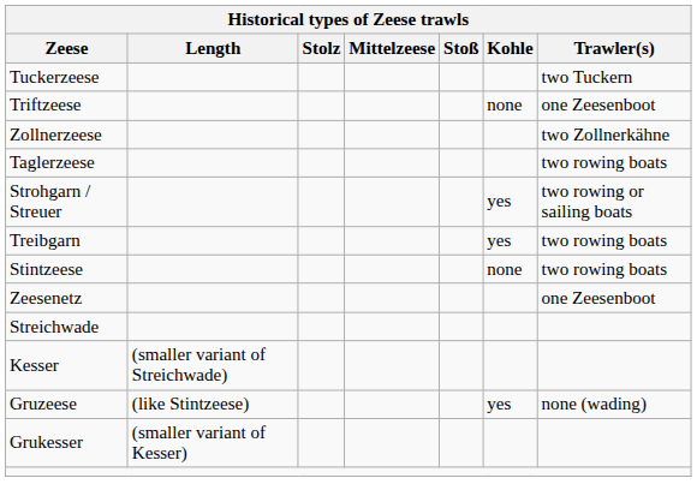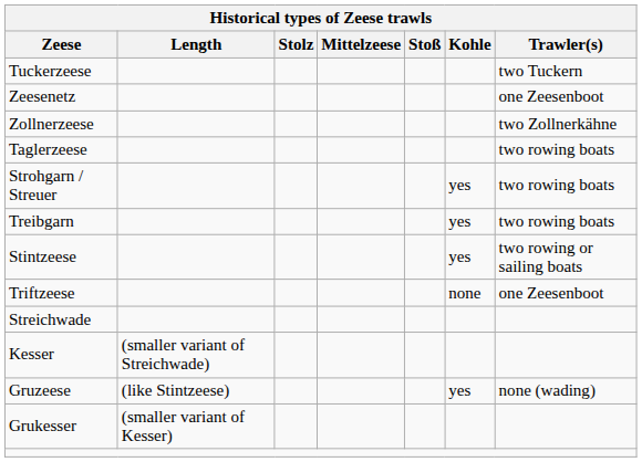rows swapped: Zeesenetz <-> Triftzeese
Strohgarn / Streuer | Trawler(s): two rowing or sailing boats -> two rowing boats
Stintzeese | Kohle: none -> yes
Stintzeese | Trawler(s): two rowing boats -> two rowing or sailing boats
